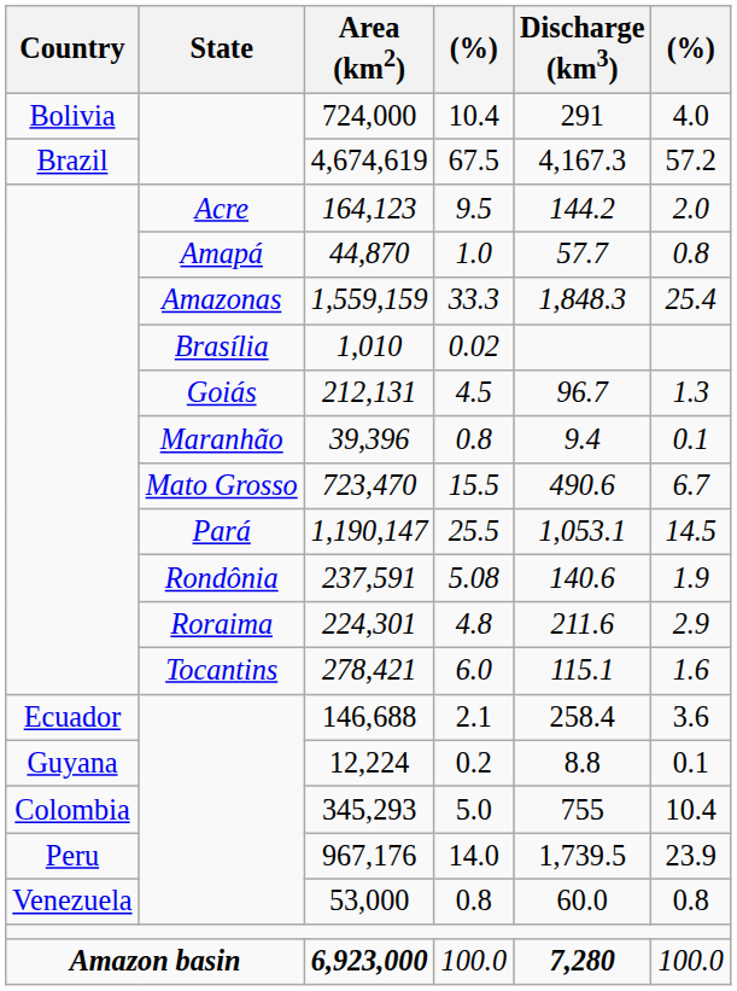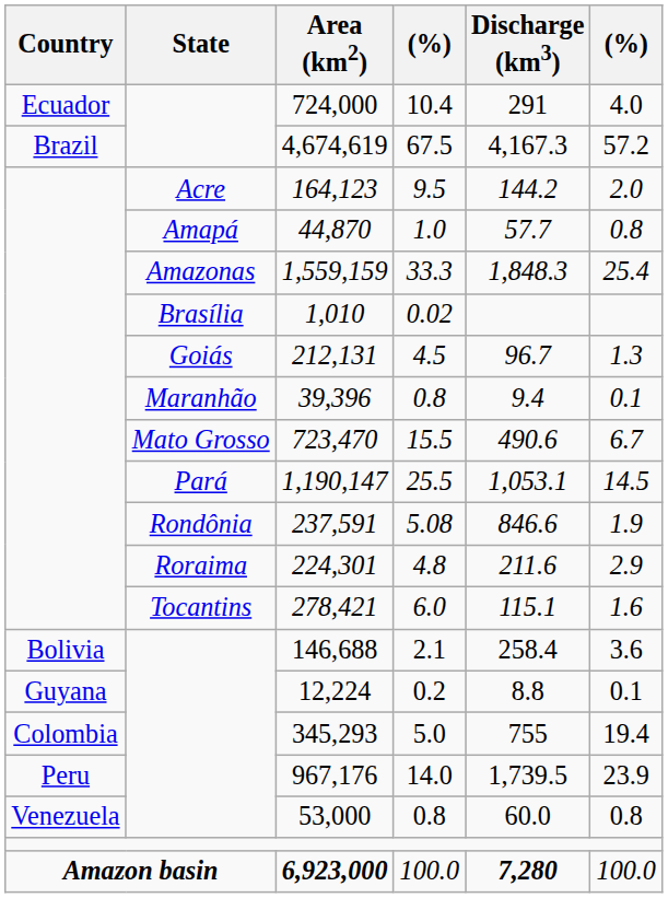724,000 | Country: Bolivia -> Ecuador
237,591 | Discharge (km3): 140.6 -> 846.6
146,688 | Country: Ecuador -> Bolivia
345,293 | column 6: 10.4 -> 19.4
